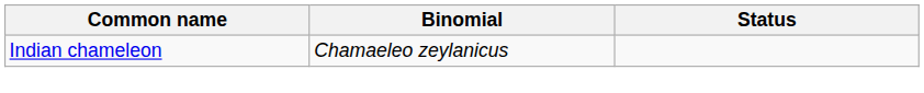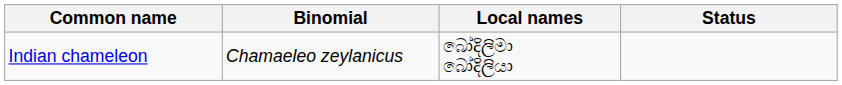+ column: Local names | බෝදිලිමා බෝදිලියා
